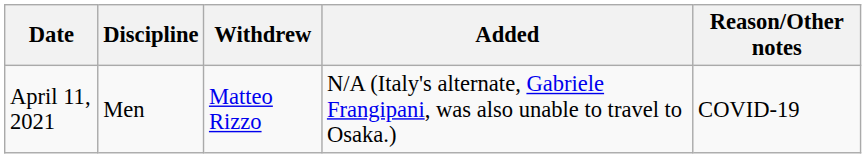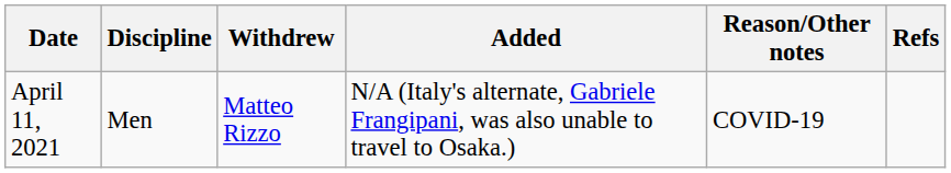+ column: Refs
